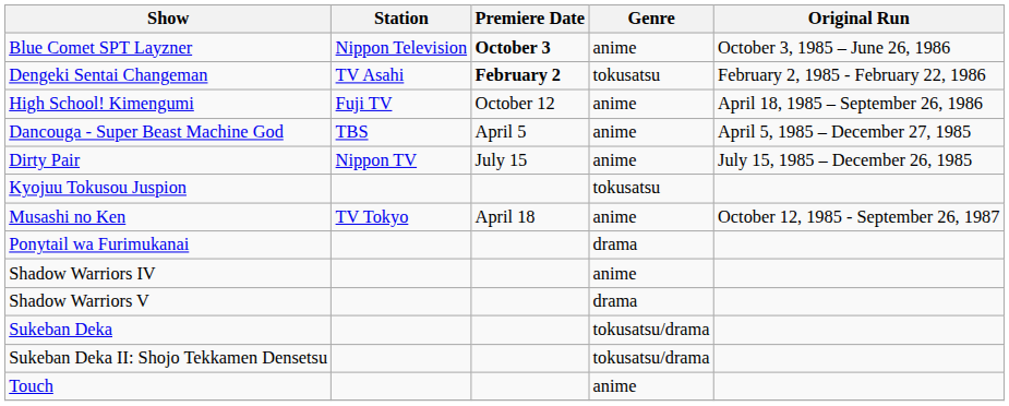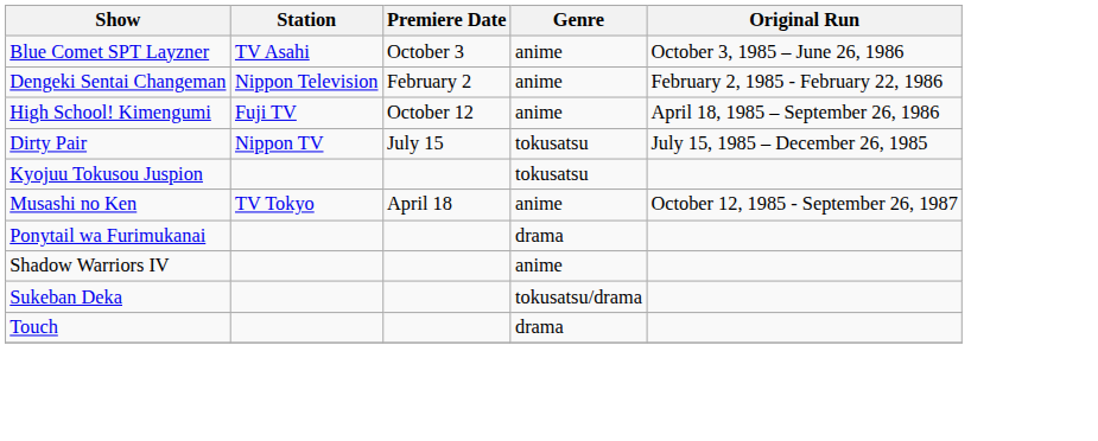Blue Comet SPT Layzner | Station: Nippon Television -> TV Asahi
Blue Comet SPT Layzner | Premiere Date: bold -> normal
Dengeki Sentai Changeman | Station: TV Asahi -> Nippon Television
Dengeki Sentai Changeman | Premiere Date: bold -> normal
Dengeki Sentai Changeman | Genre: tokusatsu -> anime
- row: Dancouga - Super Beast Machine God | TBS | April 5 | anime | April 5, 1985 – December 27, 1985
Dirty Pair | Genre: anime -> tokusatsu
- row: Shadow Warriors V | drama
- row: Sukeban Deka II: Shojo Tekkamen Densetsu | tokusatsu/drama
Touch | Genre: anime -> drama
